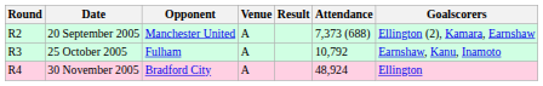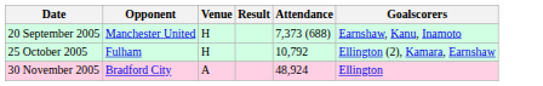- column: Round | R2 | R3 | R4
20 September 2005 | Venue: A -> H
20 September 2005 | Goalscorers: Ellington (2), Kamara, Earnshaw -> Earnshaw, Kanu, Inamoto
25 October 2005 | Venue: A -> H
25 October 2005 | Goalscorers: Earnshaw, Kanu, Inamoto -> Ellington (2), Kamara, Earnshaw
